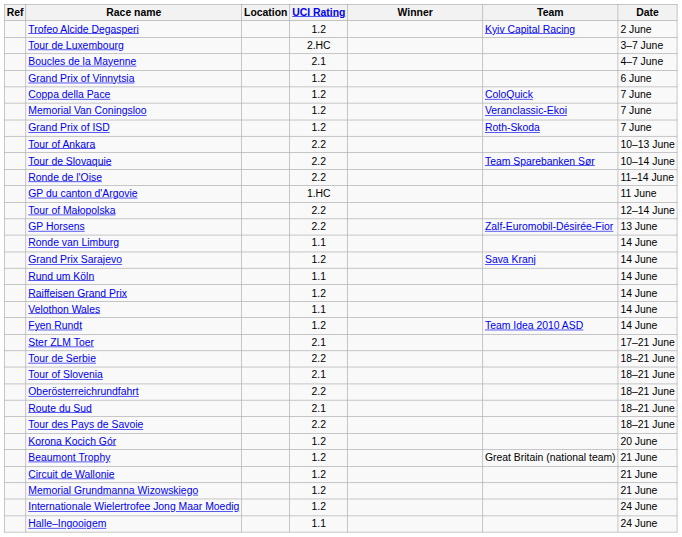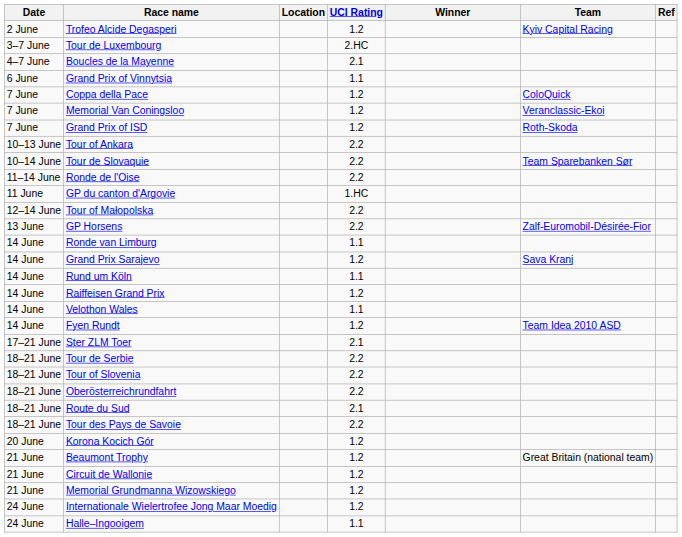columns swapped: Date <-> Ref
Grand Prix of Vinnytsia | UCI Rating: 1.2 -> 1.1
Tour of Slovenia | UCI Rating: 2.1 -> 2.2
